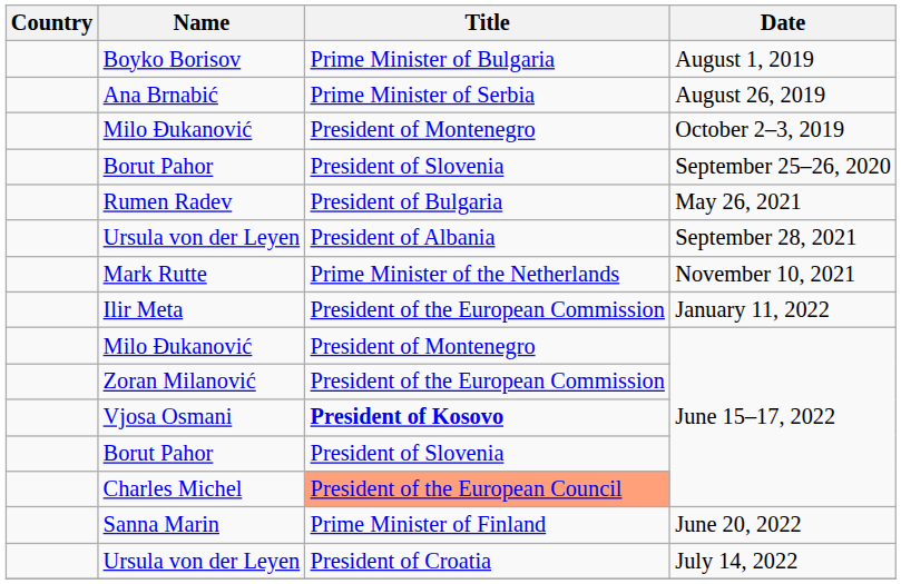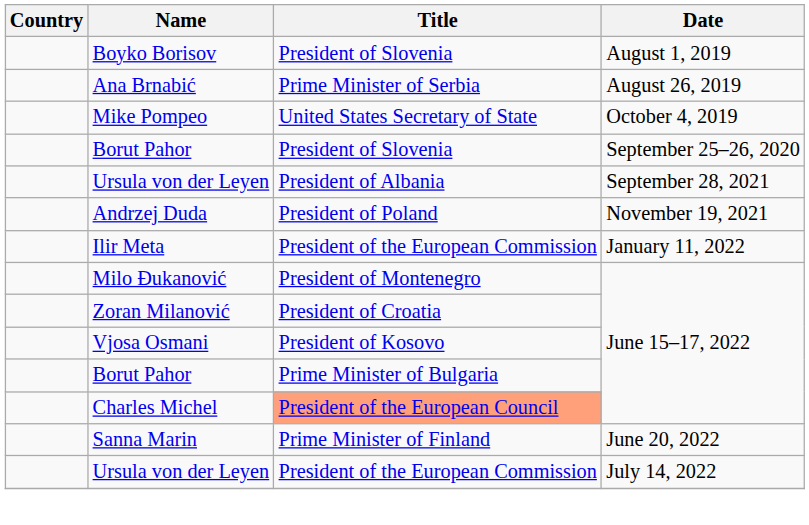Boyko Borisov | Title: Prime Minister of Bulgaria -> President of Slovenia
- row: Milo Đukanović | President of Montenegro | October 2–3, 2019
+ row: Mike Pompeo | United States Secretary of State | October 4, 2019
- row: Rumen Radev | President of Bulgaria | May 26, 2021
- row: Mark Rutte | Prime Minister of the Netherlands | November 10, 2021
+ row: Andrzej Duda | President of Poland | November 19, 2021
Zoran Milanović | Title: President of the European Commission -> President of Croatia
Vjosa Osmani | Title: bold -> normal
Borut Pahor / June 15–17, 2022 | Title: President of Slovenia -> Prime Minister of Bulgaria
Ursula von der Leyen / July 14, 2022 | Title: President of Croatia -> President of the European Commission
